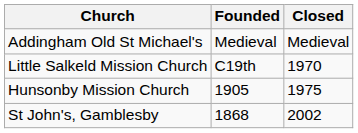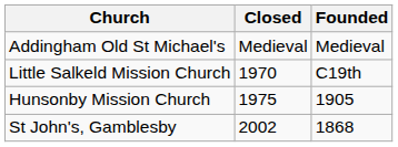columns swapped: Founded <-> Closed
